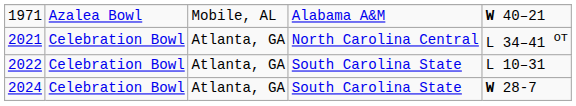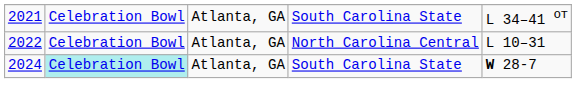- row: 1971 | Azalea Bowl | Mobile, AL | Alabama A&M | W 40–21
2021 | column 4: North Carolina Central -> South Carolina State
2022 | column 4: South Carolina State -> North Carolina Central
2024 | column 2: no background -> paleturquoise background
